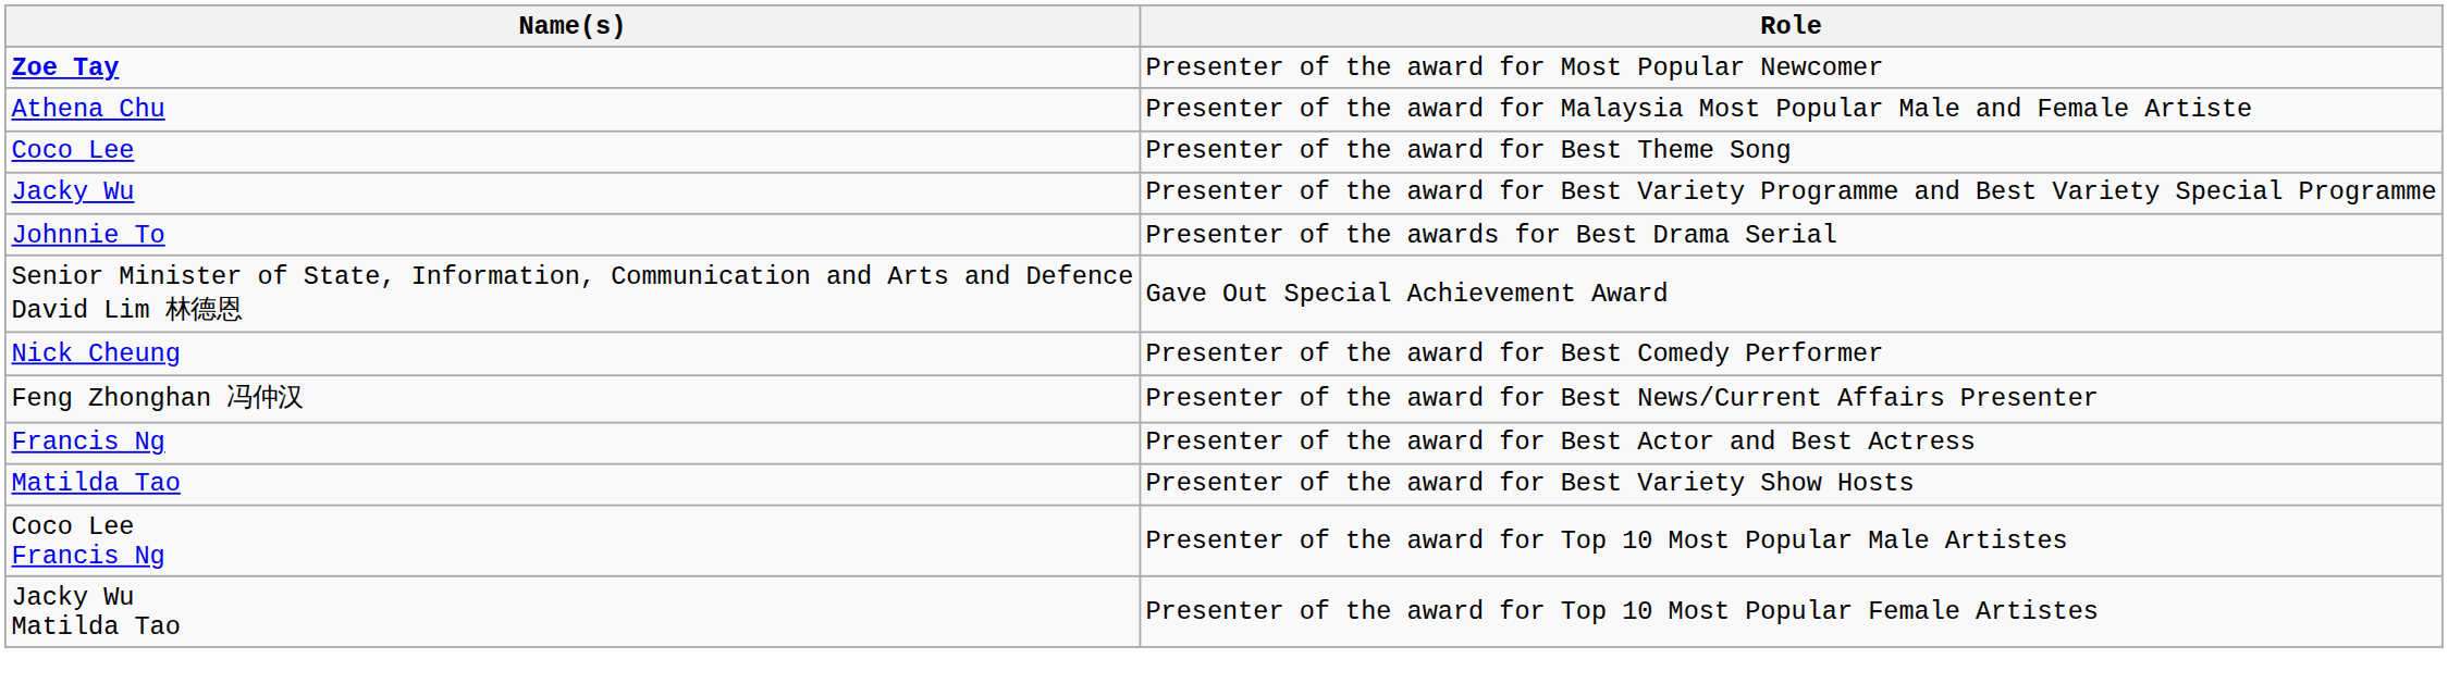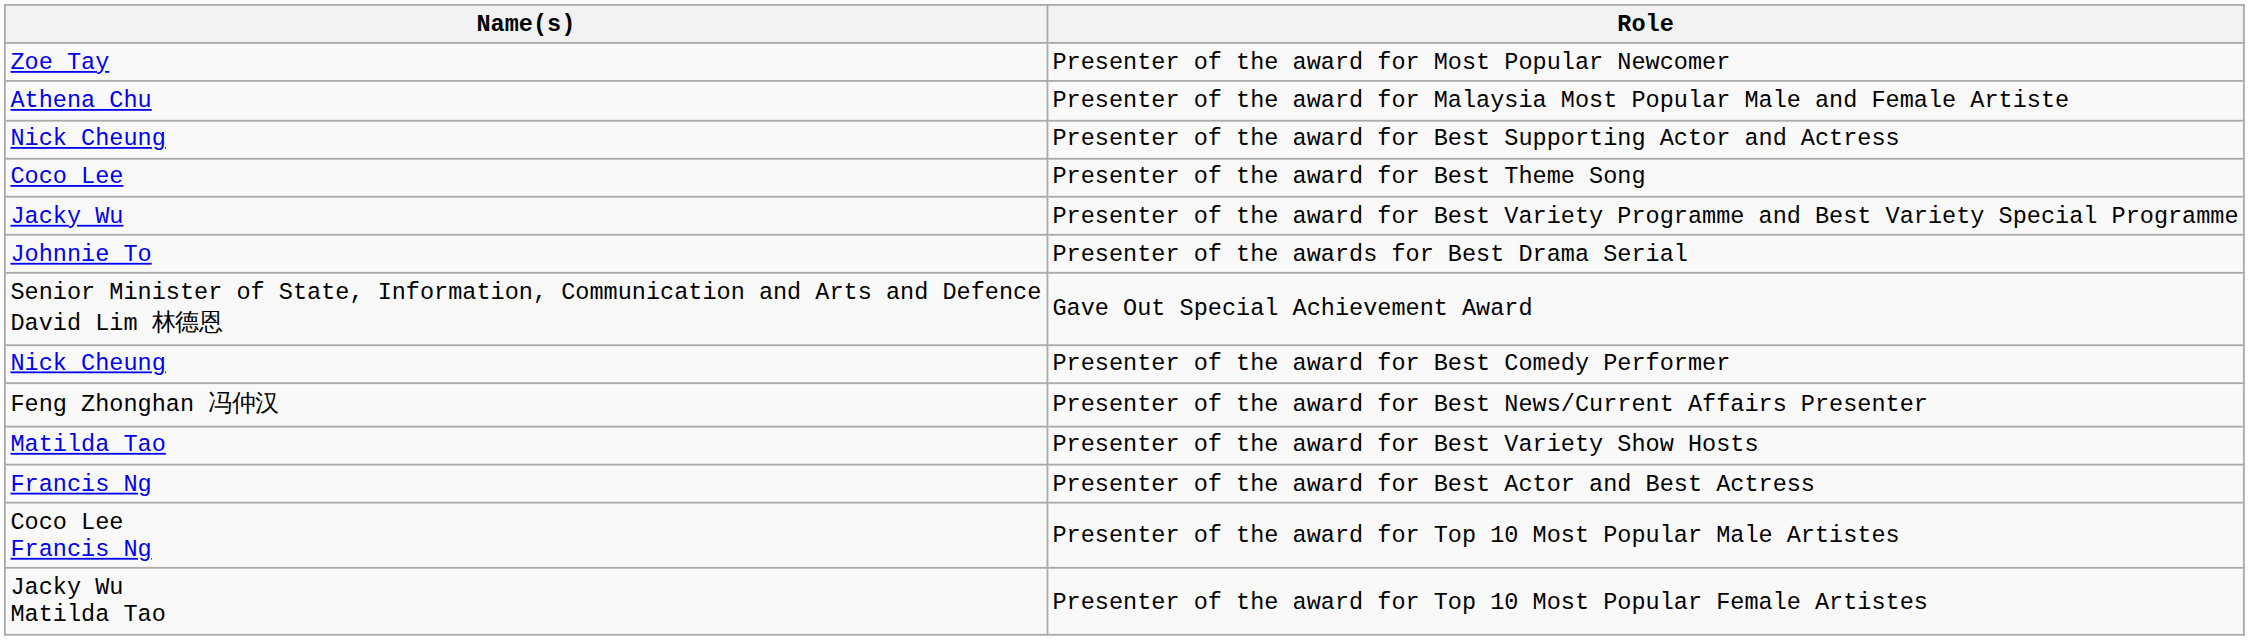Presenter of the award for Most Popular Newcomer | Name(s): bold -> normal
+ row: Nick Cheung | Presenter of the award for Best Supporting Actor and Actress
rows swapped: Presenter of the award for Best Variety Show Hosts <-> Presenter of the award for Best Actor and Best Actress
